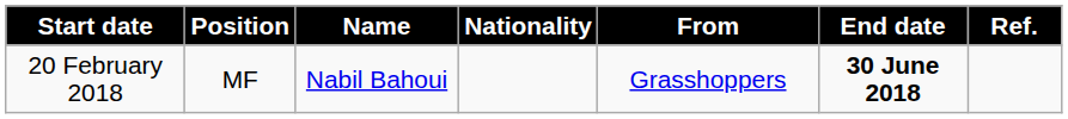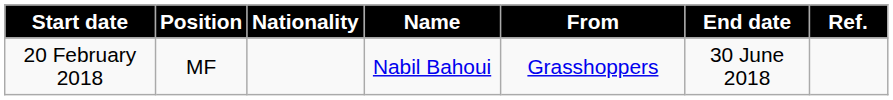columns swapped: Nationality <-> Name
20 February 2018 | End date: bold -> normal
